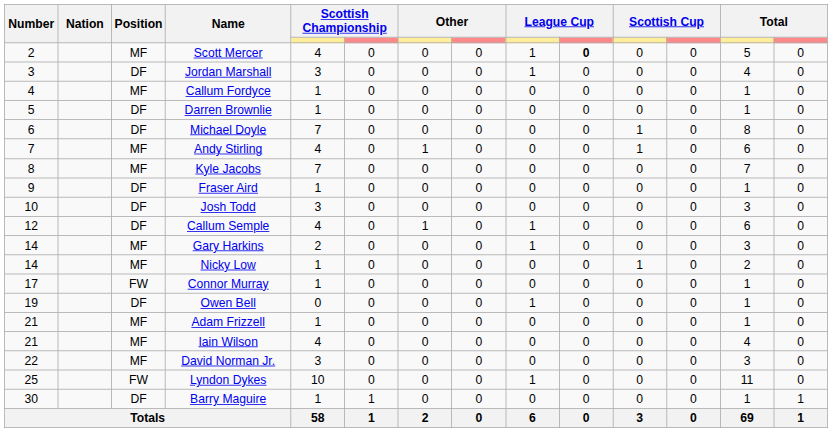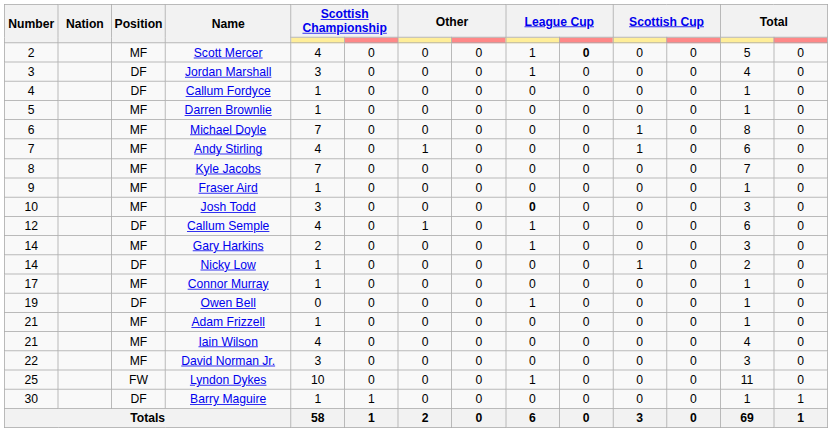Callum Fordyce | Position: MF -> DF
Darren Brownlie | Position: DF -> MF
Michael Doyle | Position: DF -> MF
Fraser Aird | Position: DF -> MF
Josh Todd | Position: DF -> MF
Josh Todd | column 9: normal -> bold
Nicky Low | Position: MF -> DF
Connor Murray | Position: FW -> MF
